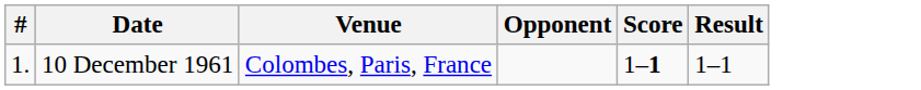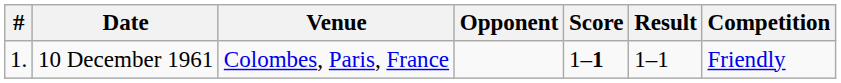+ column: Competition | Friendly
